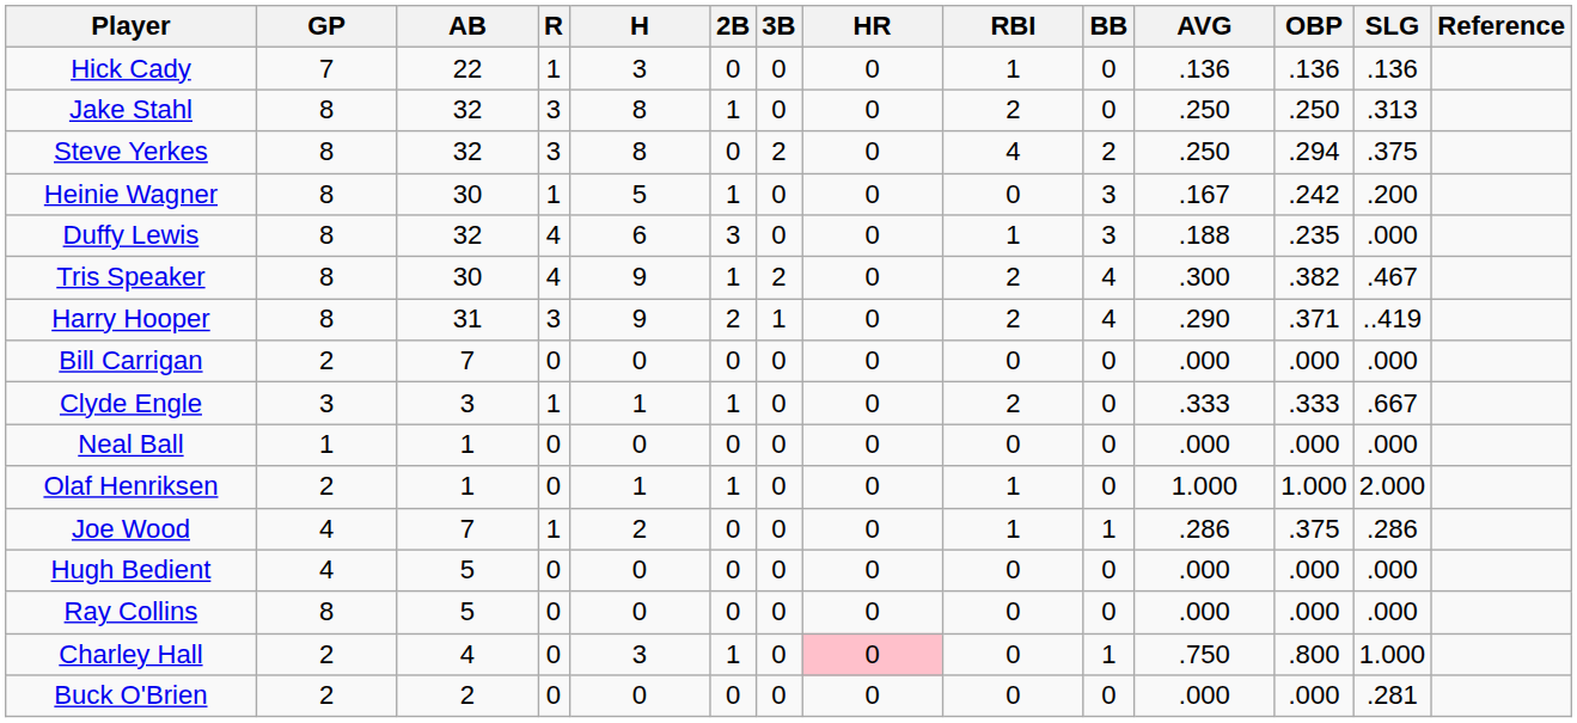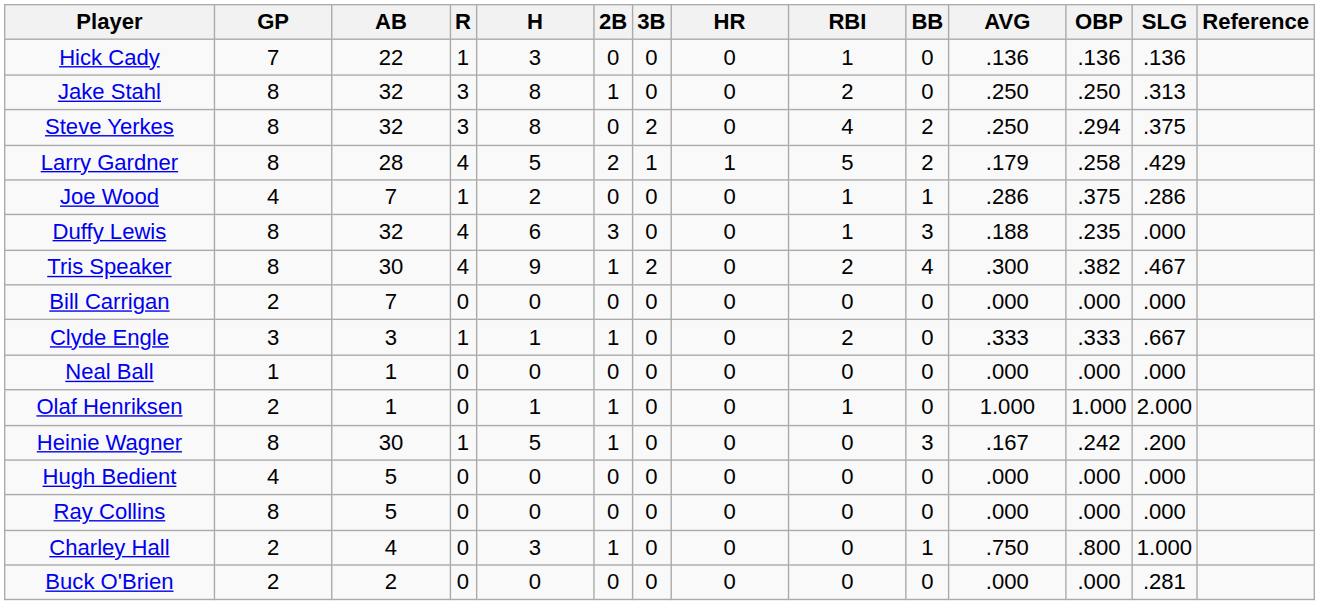+ row: Larry Gardner | 8 | 28 | 4 | 5 | 2 | 1 | 1 | 5 | 2 | .179 | .258 | .429
rows swapped: Heinie Wagner <-> Joe Wood
- row: Harry Hooper | 8 | 31 | 3 | 9 | 2 | 1 | 0 | 2 | 4 | .290 | .371 | ..419
Charley Hall | HR: pink background -> no background
